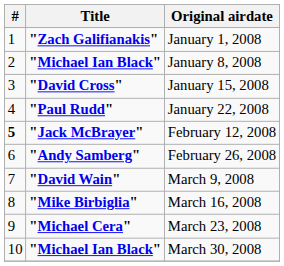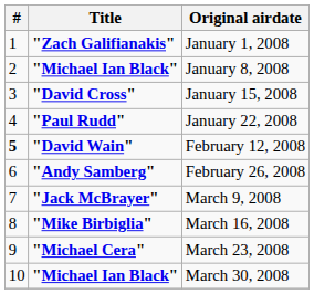February 12, 2008 | Title: "Jack McBrayer" -> "David Wain"
March 9, 2008 | Title: "David Wain" -> "Jack McBrayer"
